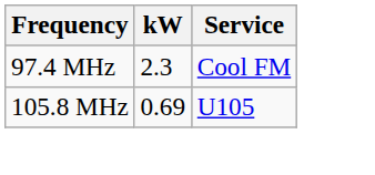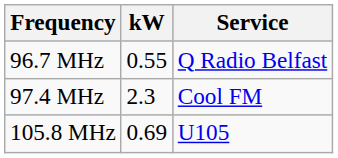+ row: 96.7 MHz | 0.55 | Q Radio Belfast
